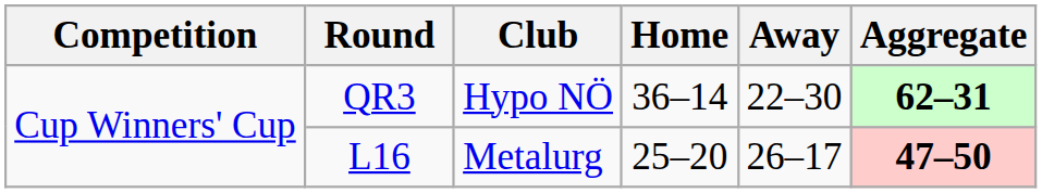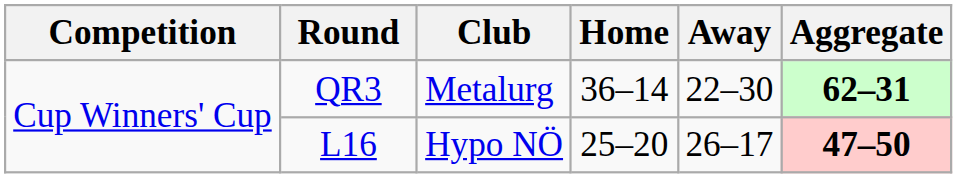QR3 | Club: Hypo NÖ -> Metalurg
L16 | Club: Metalurg -> Hypo NÖ
